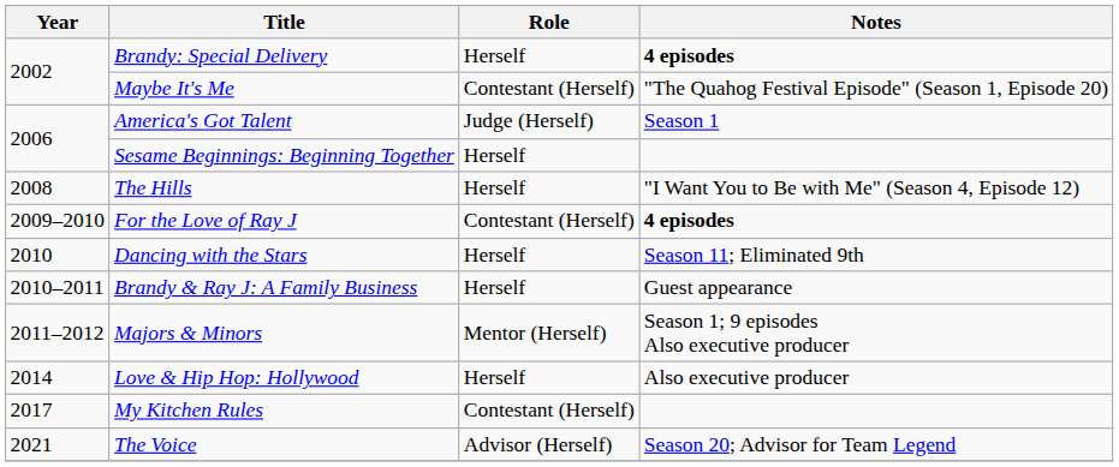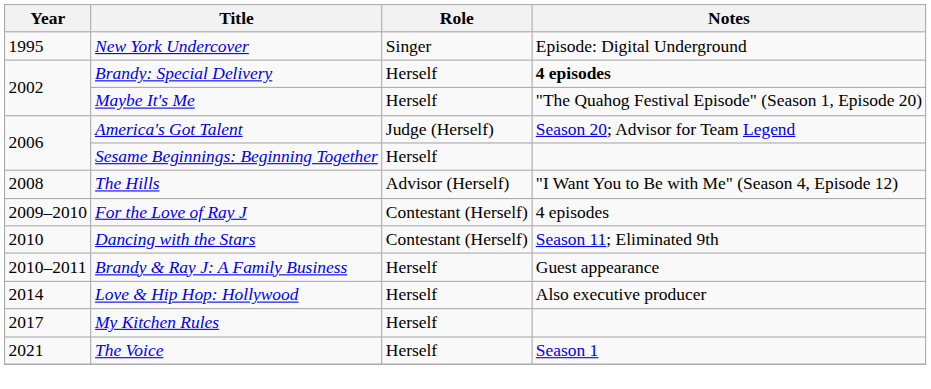+ row: 1995 | New York Undercover | Singer | Episode: Digital Underground
Maybe It's Me | Role: Contestant (Herself) -> Herself
America's Got Talent | Notes: Season 1 -> Season 20; Advisor for Team Legend
The Hills | Role: Herself -> Advisor (Herself)
For the Love of Ray J | Notes: bold -> normal
Dancing with the Stars | Role: Herself -> Contestant (Herself)
- row: 2011–2012 | Majors & Minors | Mentor (Herself) | Season 1; 9 episodes Also executive producer
My Kitchen Rules | Role: Contestant (Herself) -> Herself
The Voice | Role: Advisor (Herself) -> Herself
The Voice | Notes: Season 20; Advisor for Team Legend -> Season 1
